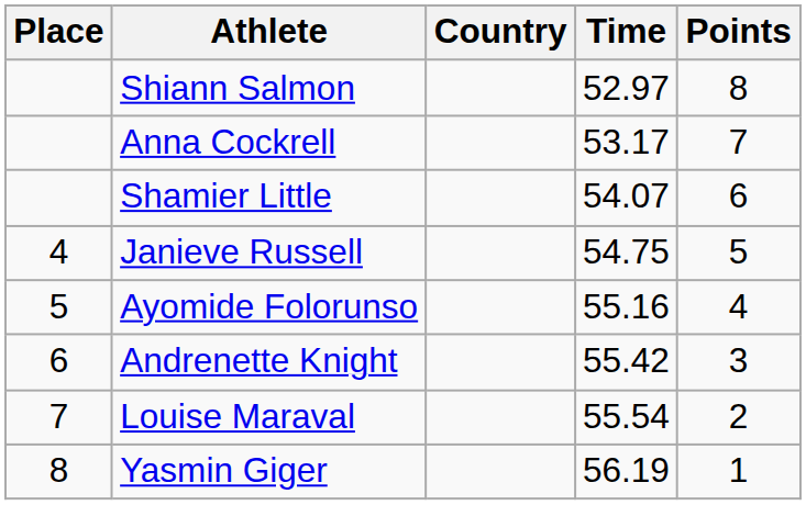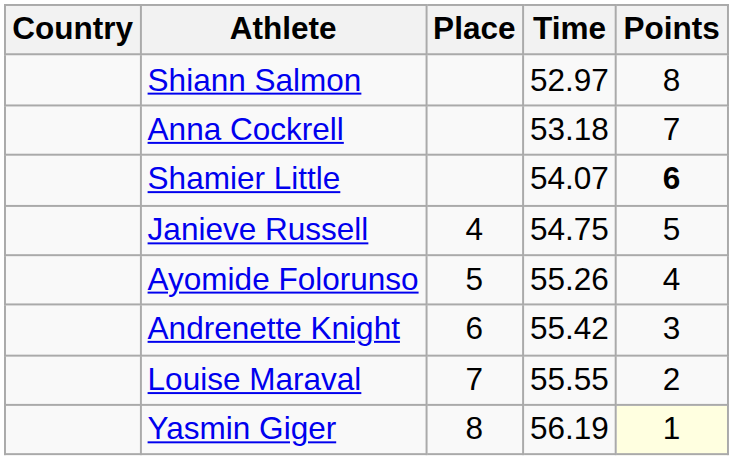columns swapped: Place <-> Country
Anna Cockrell | Time: 53.17 -> 53.18
Shamier Little | Points: normal -> bold
Ayomide Folorunso | Time: 55.16 -> 55.26
Louise Maraval | Time: 55.54 -> 55.55
Yasmin Giger | Points: no background -> lightyellow background
